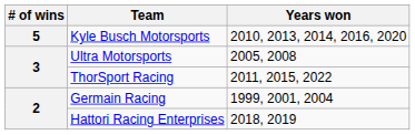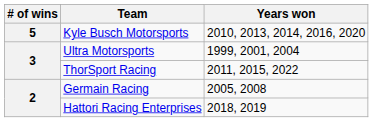Ultra Motorsports | Years won: 2005, 2008 -> 1999, 2001, 2004
Germain Racing | Years won: 1999, 2001, 2004 -> 2005, 2008
